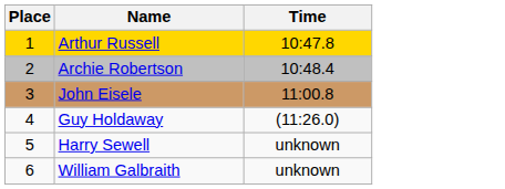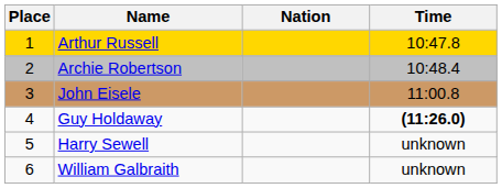+ column: Nation
Guy Holdaway | Time: normal -> bold
